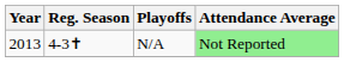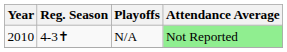N/A | Year: 2013 -> 2010
